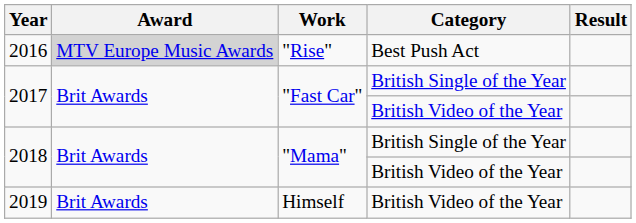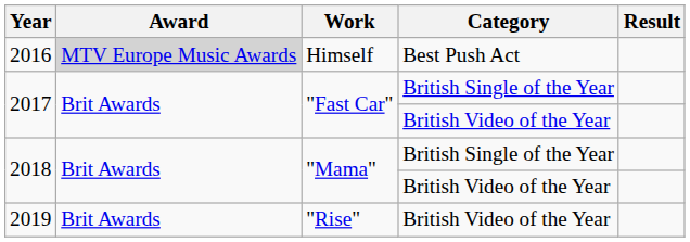2016 | Work: "Rise" -> Himself
2019 | Work: Himself -> "Rise"
